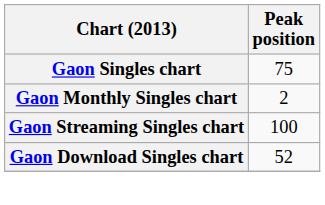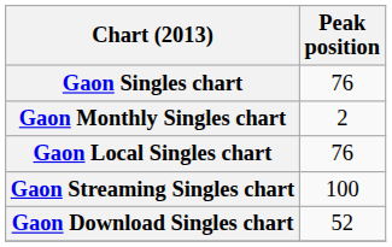Gaon Singles chart | Peak position: 75 -> 76
+ row: Gaon Local Singles chart | 76
